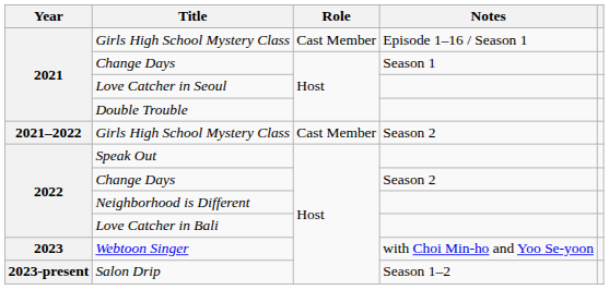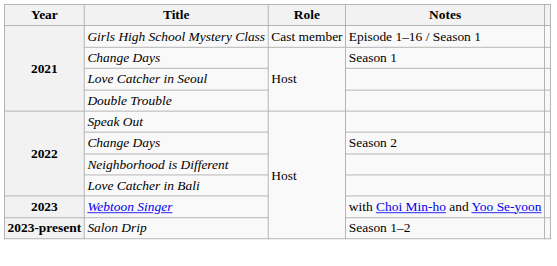Girls High School Mystery Class / Episode 1–16 / Season 1 | Role: Cast Member -> Cast member
- row: 2021–2022 | Girls High School Mystery Class | Cast Member | Season 2
